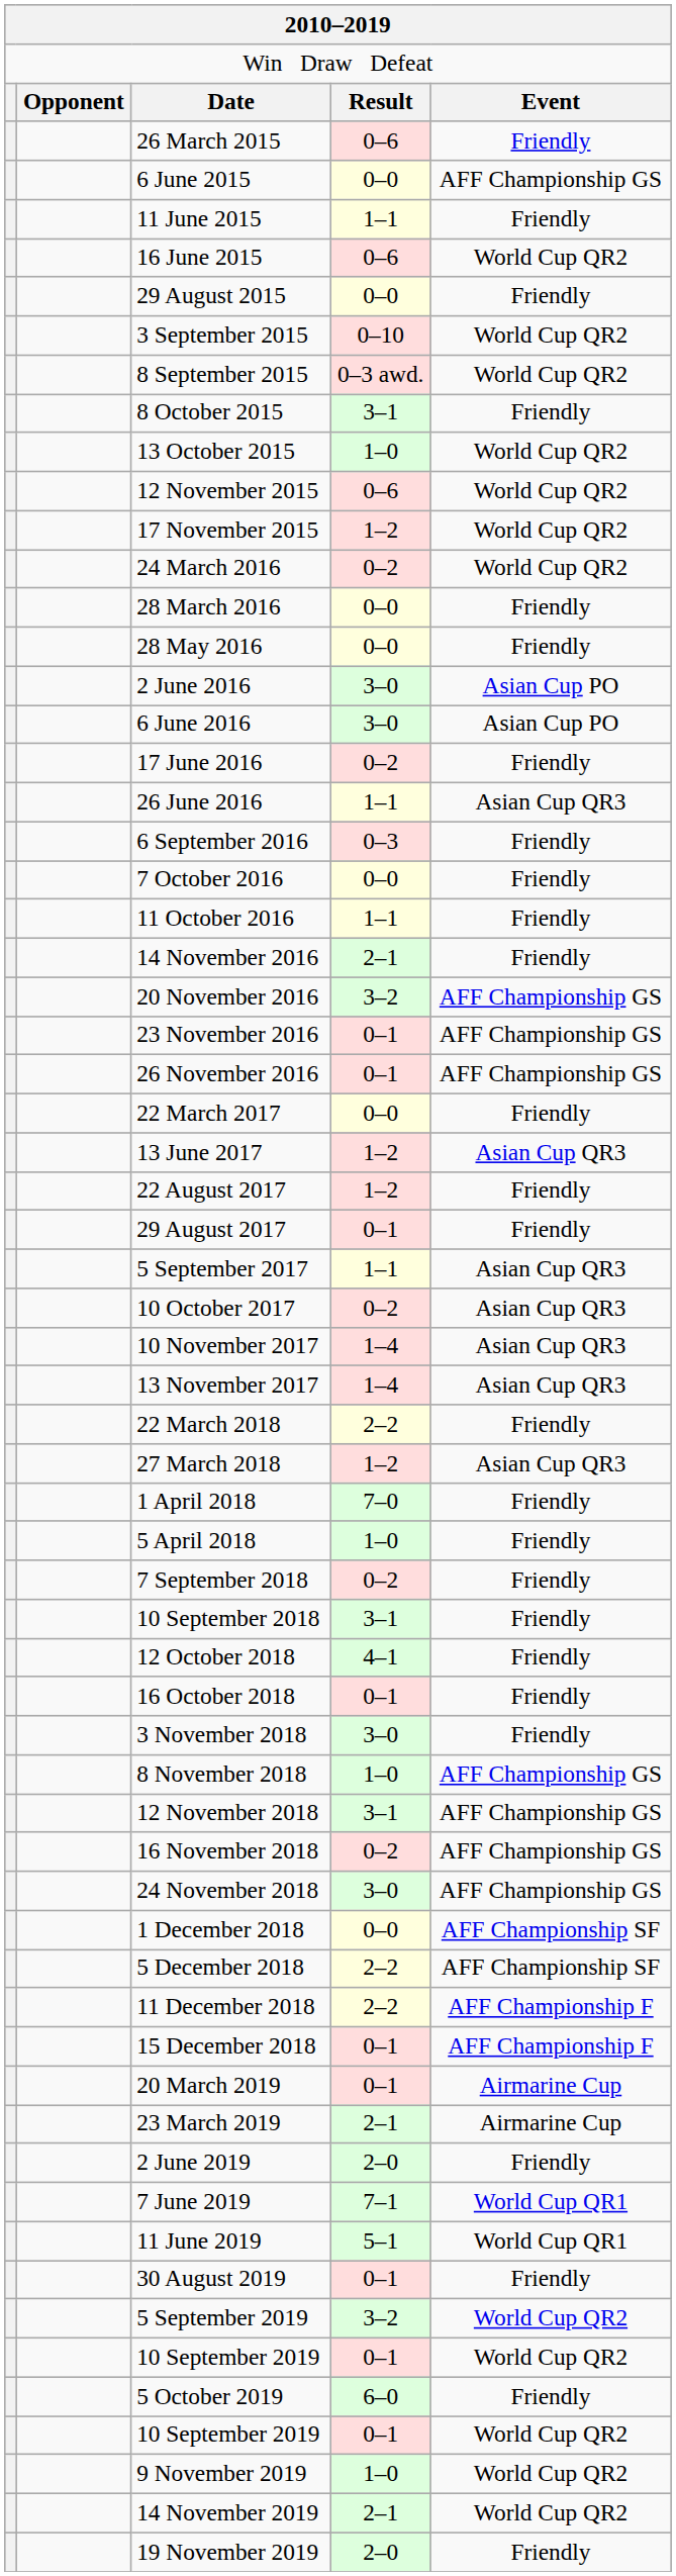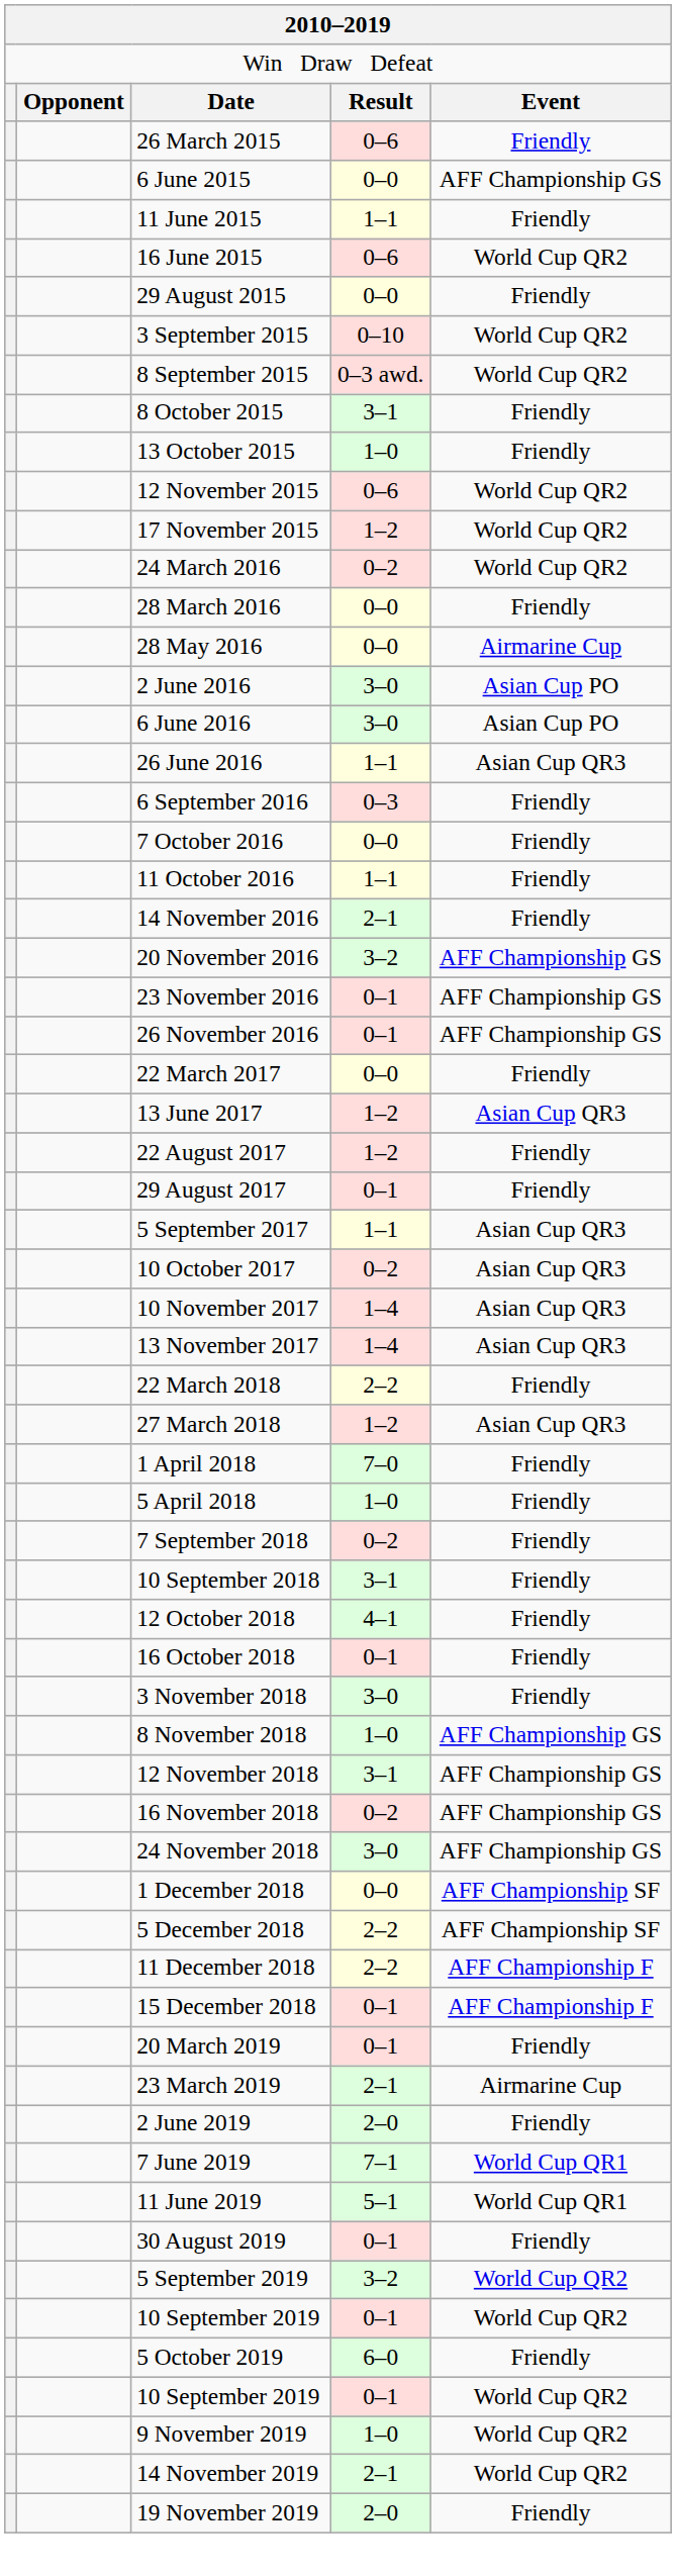13 October 2015 | column 5: World Cup QR2 -> Friendly
28 May 2016 | column 5: Friendly -> Airmarine Cup
- row: 17 June 2016 | 0–2 | Friendly
20 March 2019 | column 5: Airmarine Cup -> Friendly
